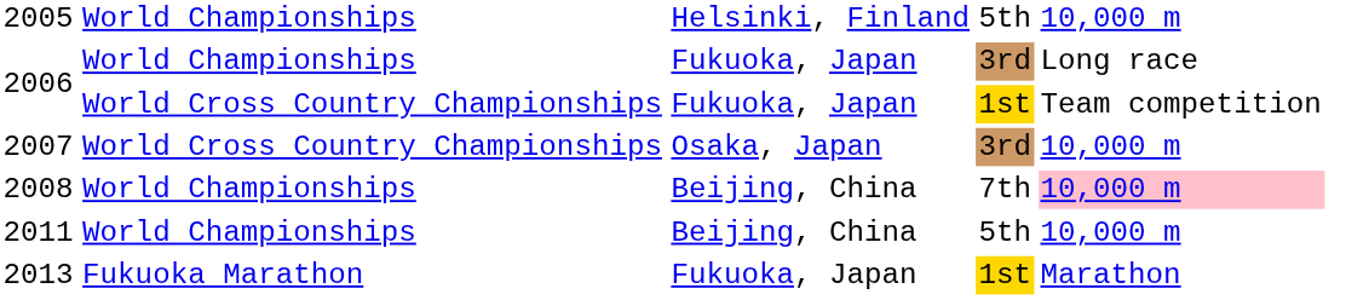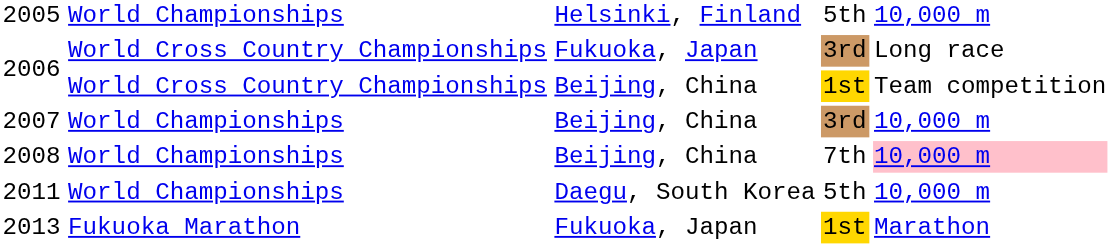2006 / 3rd | column 2: World Championships -> World Cross Country Championships
2006 / 1st | column 3: Fukuoka, Japan -> Beijing, China
2007 | column 2: World Cross Country Championships -> World Championships
2007 | column 3: Osaka, Japan -> Beijing, China
2011 | column 3: Beijing, China -> Daegu, South Korea
